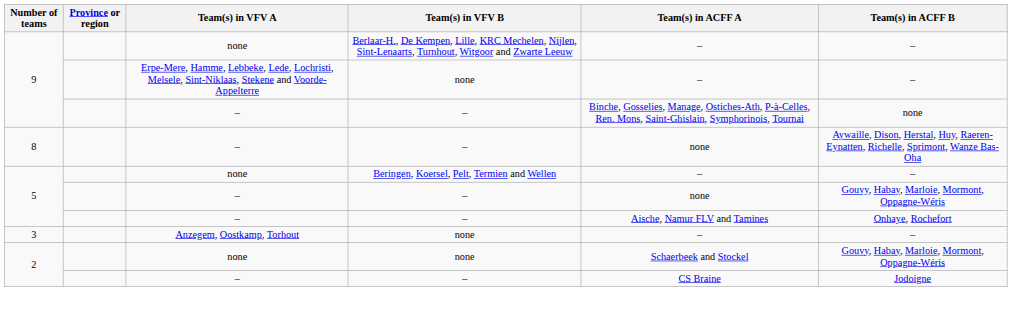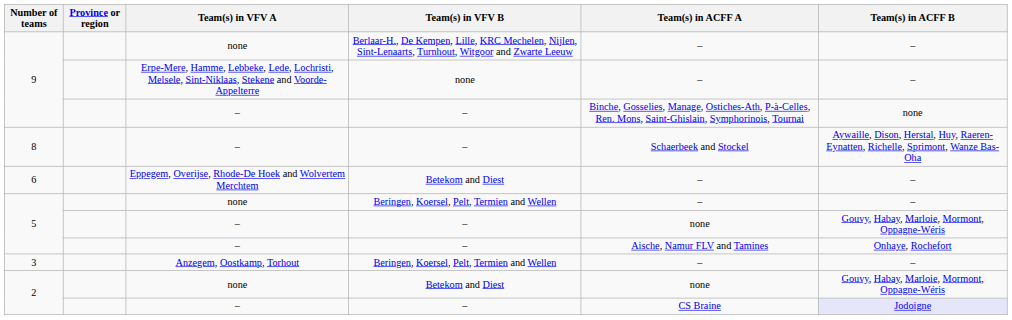8 | Team(s) in ACFF A: none -> Schaerbeek and Stockel
+ row: 6 | Eppegem, Overijse, Rhode-De Hoek and Wolvertem Merchtem | Betekom and Diest | – | –
3 | Team(s) in VFV B: none -> Beringen, Koersel, Pelt, Termien and Wellen
2 / none | Team(s) in VFV B: none -> Betekom and Diest
2 / none | Team(s) in ACFF A: Schaerbeek and Stockel -> none
2 / – | Team(s) in ACFF B: no background -> lavender background
